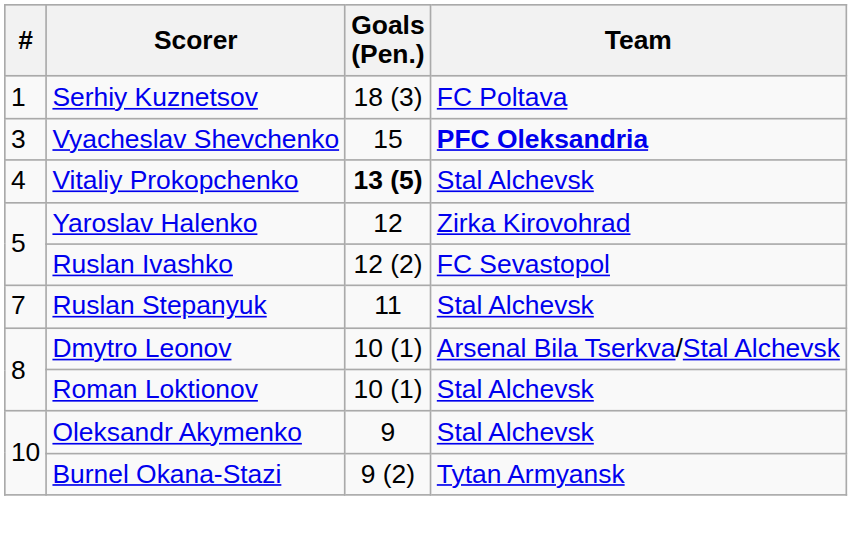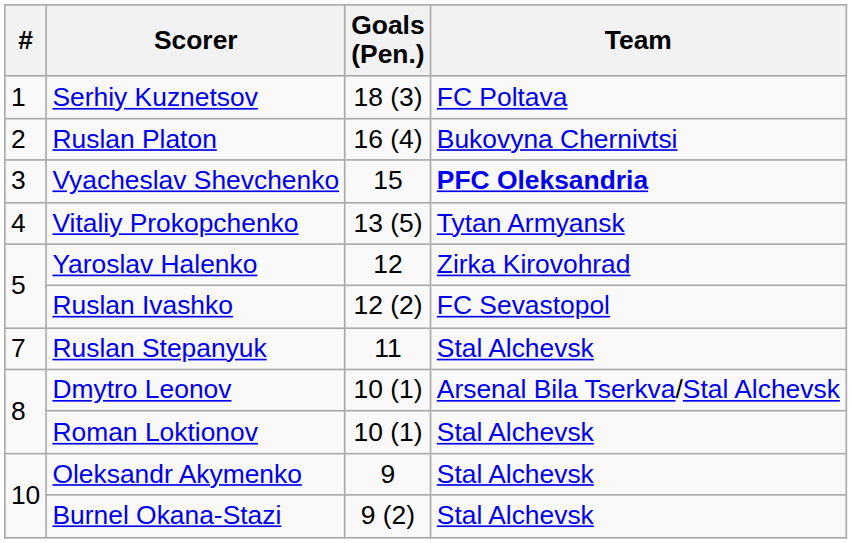+ row: 2 | Ruslan Platon | 16 (4) | Bukovyna Chernivtsi
Vitaliy Prokopchenko | Goals (Pen.): bold -> normal
Vitaliy Prokopchenko | Team: Stal Alchevsk -> Tytan Armyansk
Burnel Okana-Stazi | Team: Tytan Armyansk -> Stal Alchevsk
